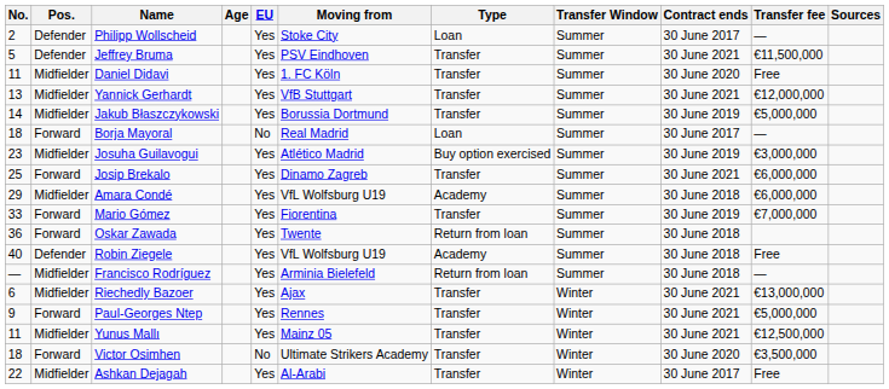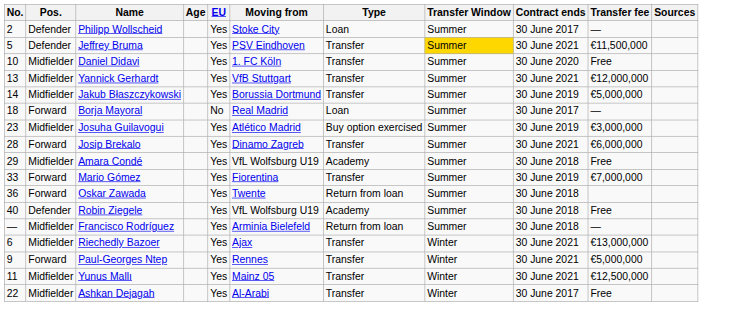Jeffrey Bruma | Transfer Window: no background -> gold background
Daniel Didavi | No.: 11 -> 10
Josip Brekalo | No.: 25 -> 28
Amara Condé | Transfer fee: €6,000,000 -> Free
- row: 18 | Forward | Victor Osimhen | No | Ultimate Strikers Academy | Transfer | Winter | 30 June 2020 | €3,500,000
